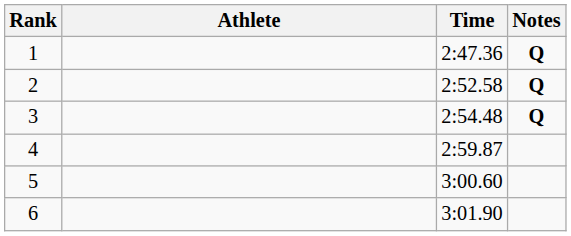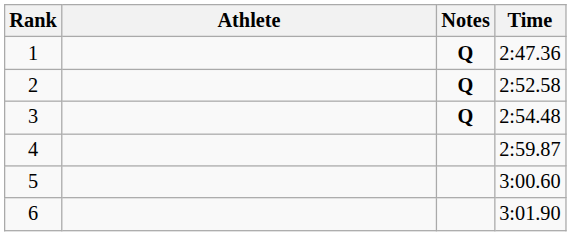columns swapped: Time <-> Notes
